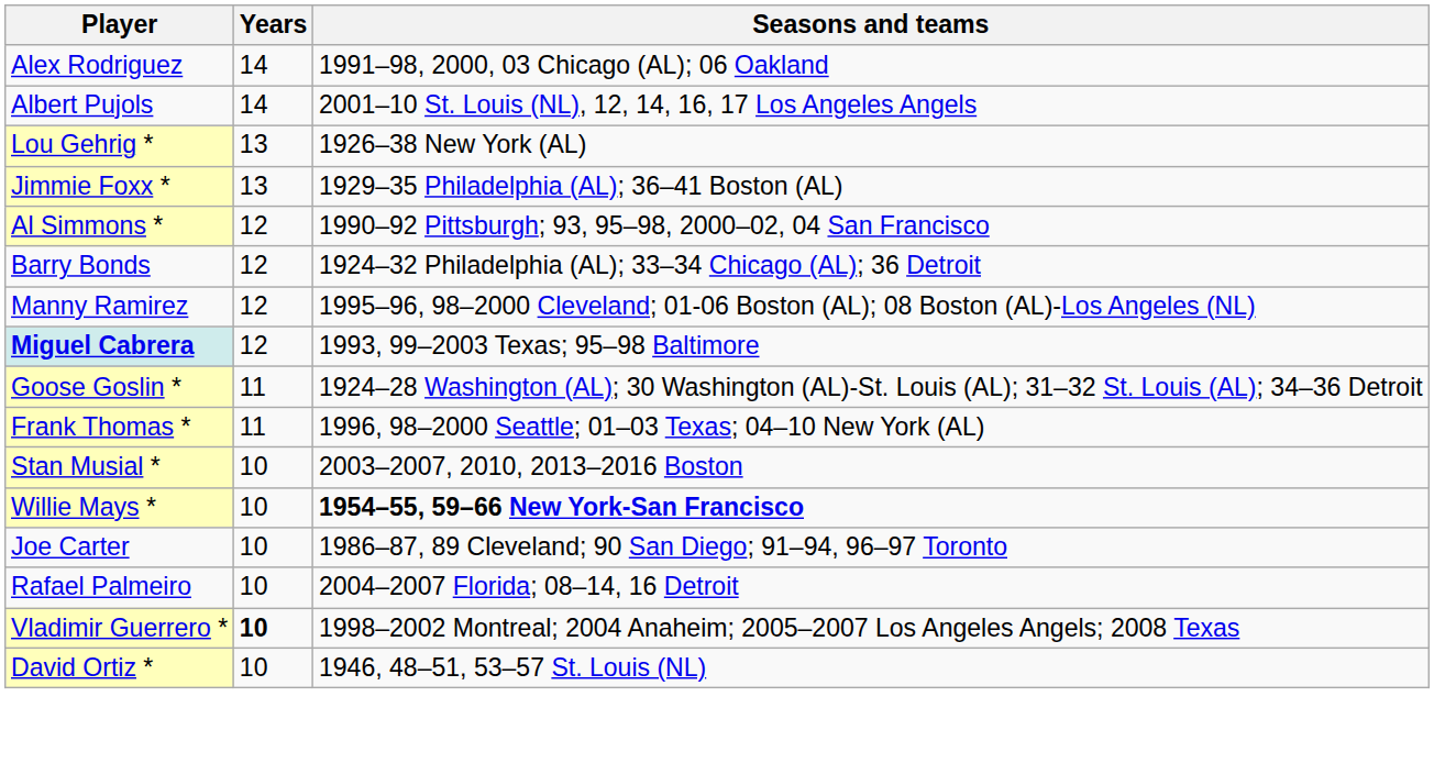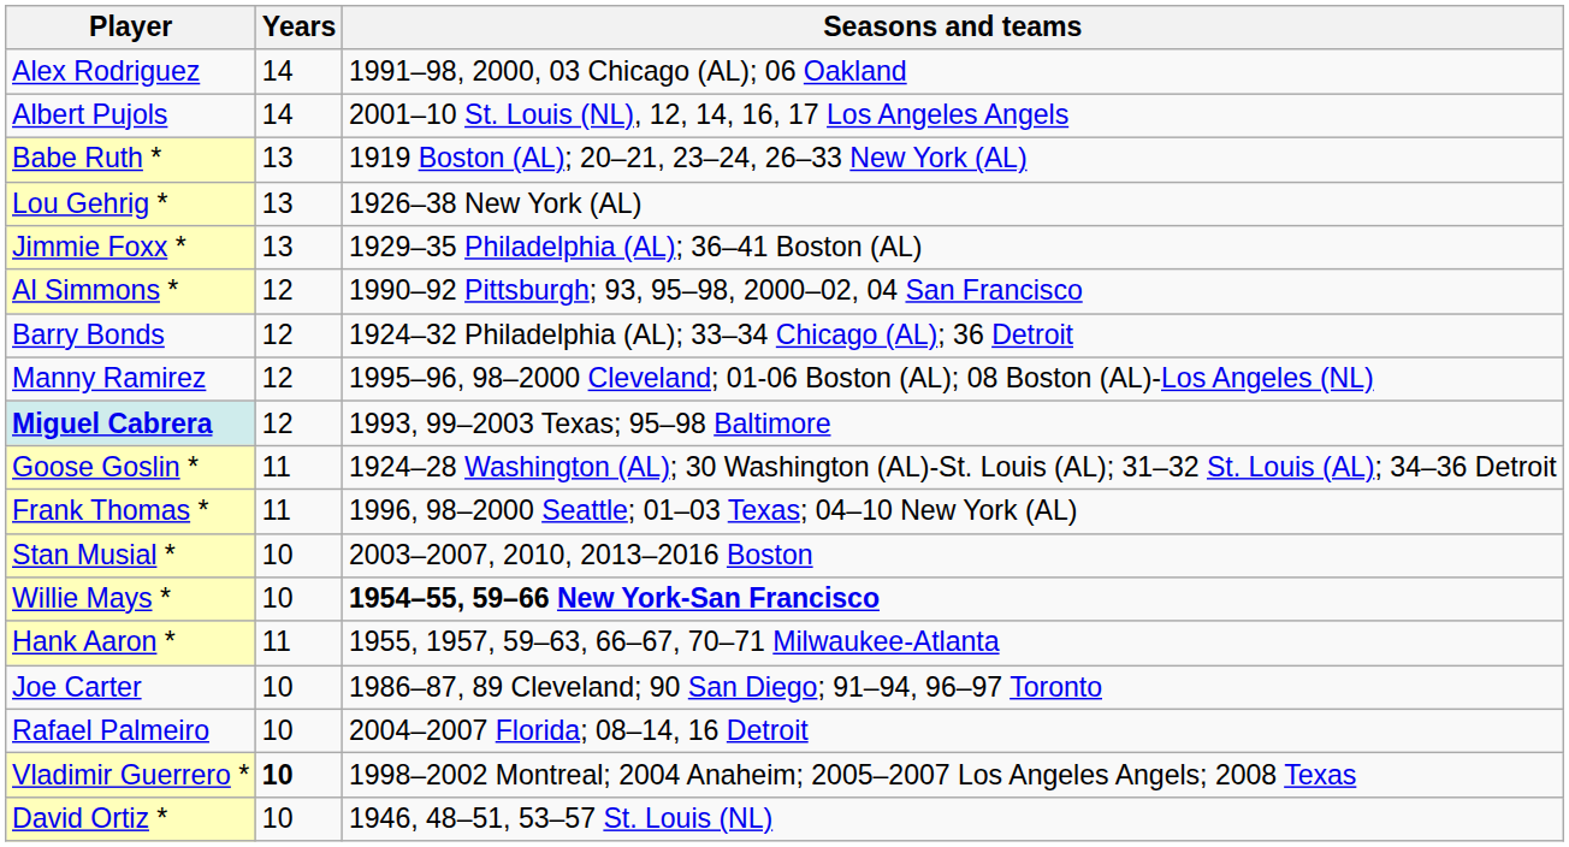+ row: Babe Ruth * | 13 | 1919 Boston (AL); 20–21, 23–24, 26–33 New York (AL)
+ row: Hank Aaron * | 11 | 1955, 1957, 59–63, 66–67, 70–71 Milwaukee-Atlanta
